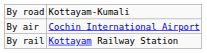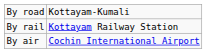rows swapped: By rail <-> By air
